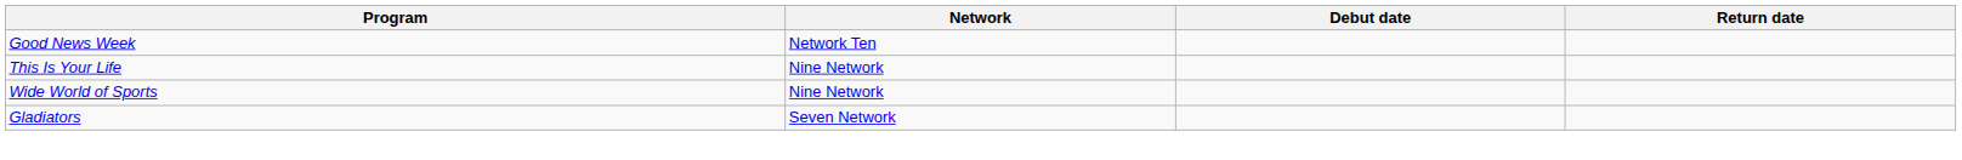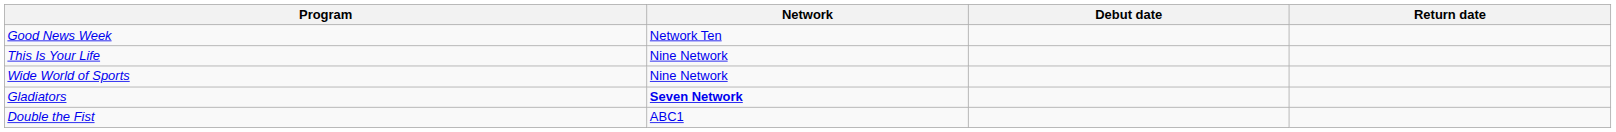Gladiators | Network: normal -> bold
+ row: Double the Fist | ABC1
